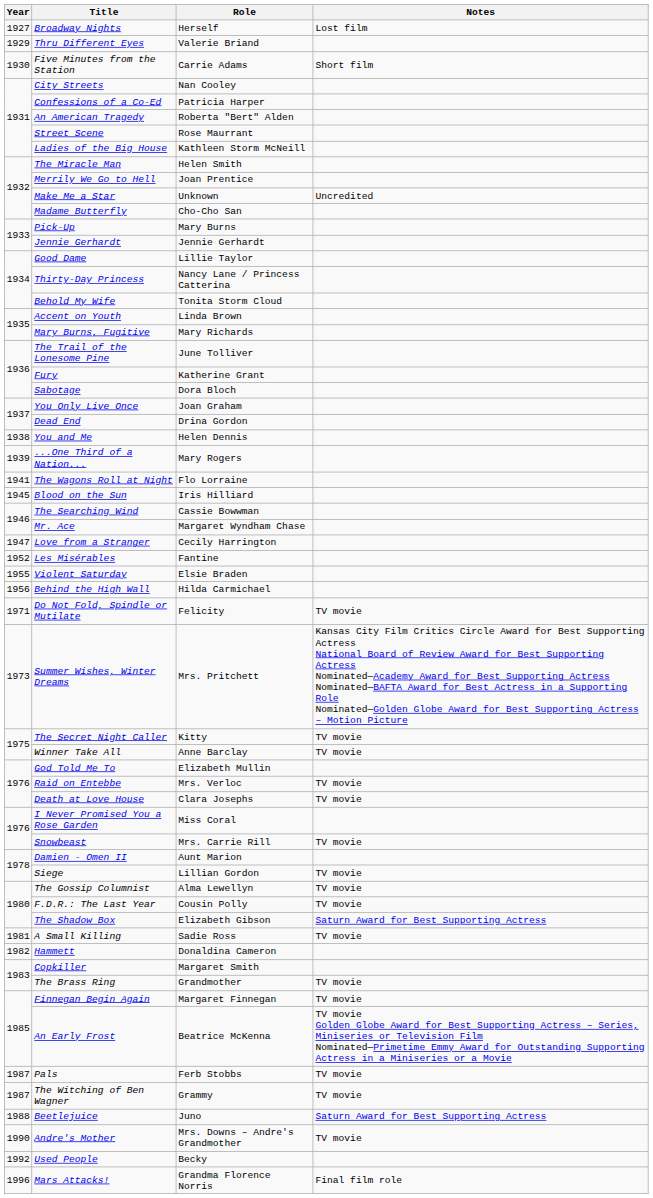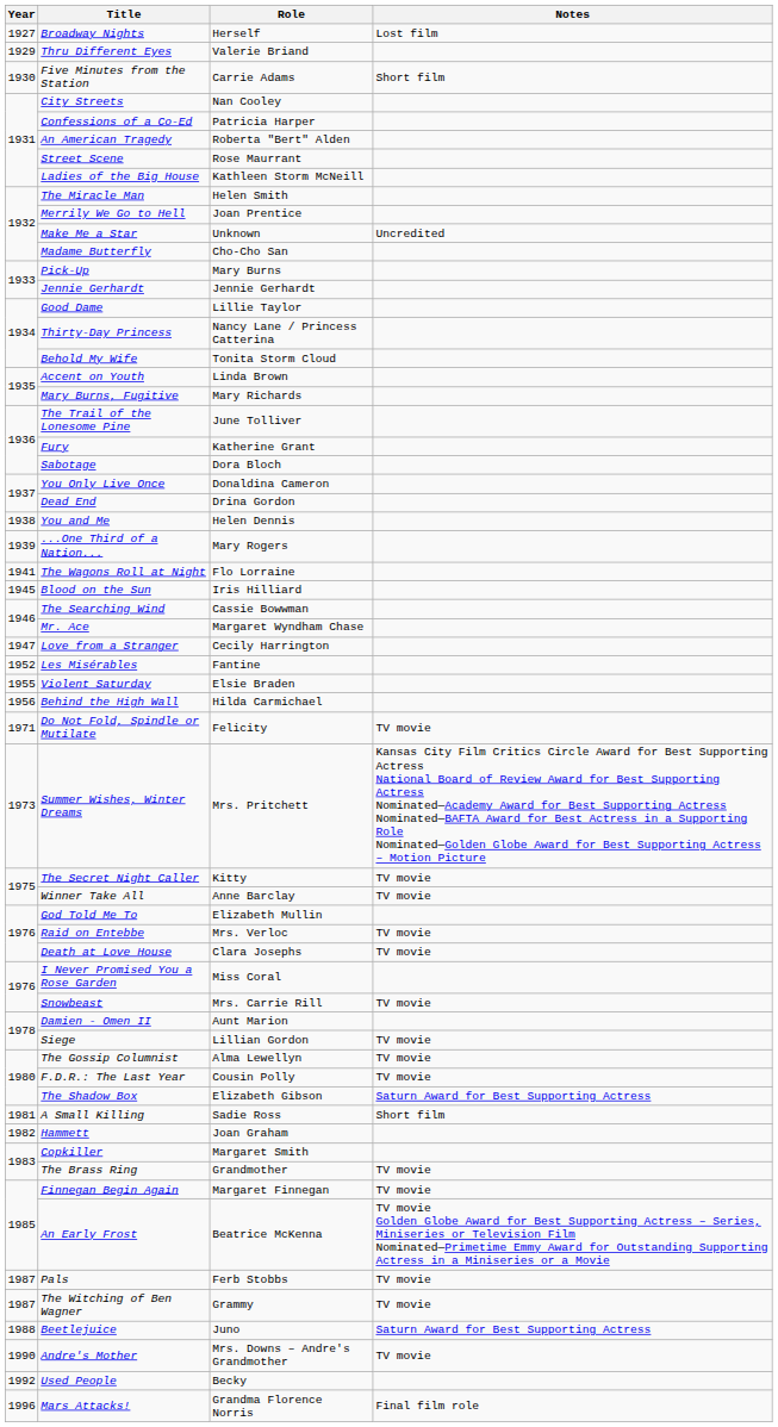You Only Live Once | Role: Joan Graham -> Donaldina Cameron
A Small Killing | Notes: TV movie -> Short film
Hammett | Role: Donaldina Cameron -> Joan Graham
